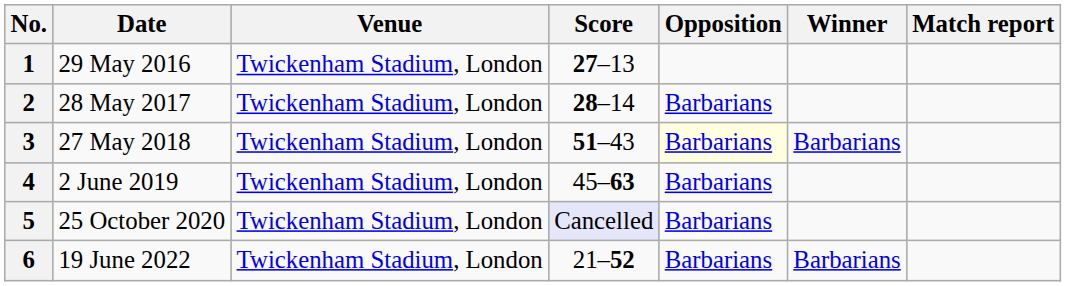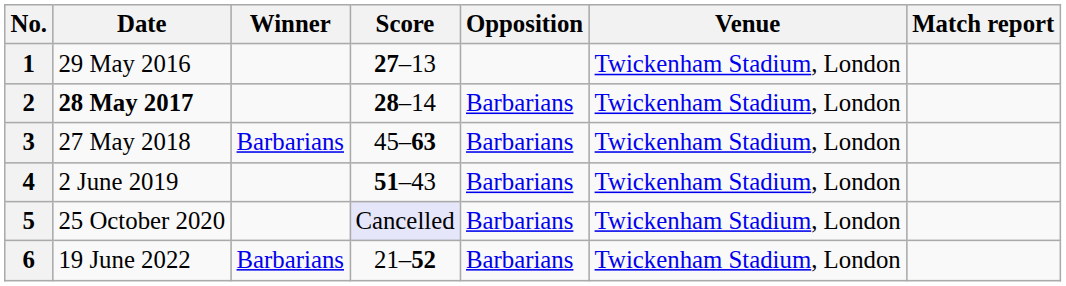columns swapped: Venue <-> Winner
2 | Date: normal -> bold
3 | Score: 51–43 -> 45–63
3 | Opposition: lightyellow background -> no background
4 | Score: 45–63 -> 51–43
